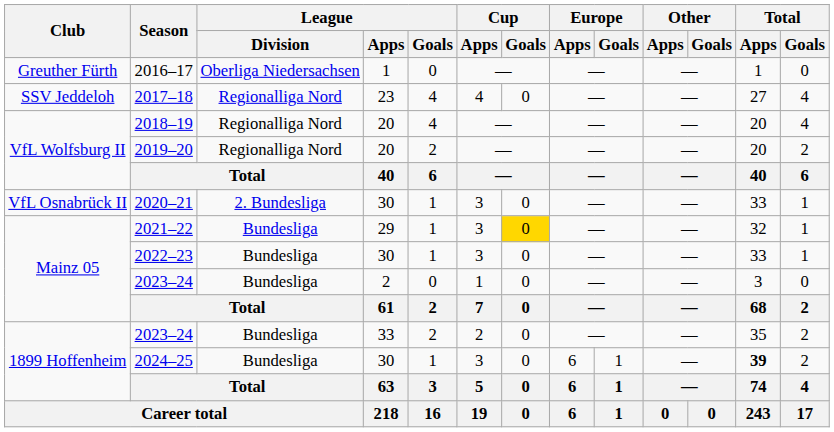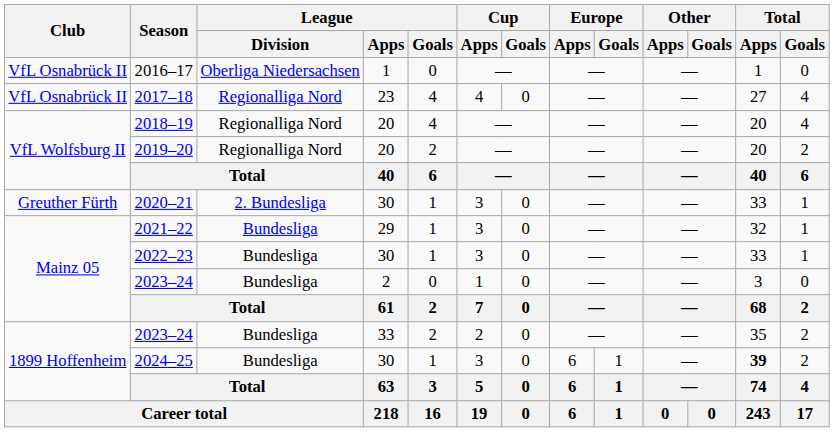2016–17 | Club: Greuther Fürth -> VfL Osnabrück II
2017–18 | Club: SSV Jeddeloh -> VfL Osnabrück II
2020–21 | Club: VfL Osnabrück II -> Greuther Fürth
2021–22 | Cup / Goals: gold background -> no background
